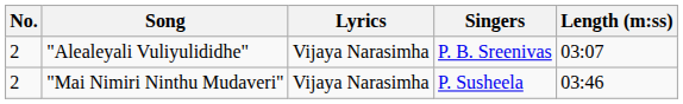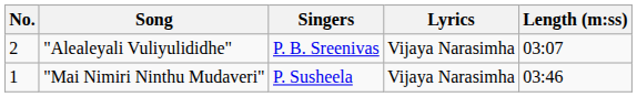columns swapped: Singers <-> Lyrics
"Mai Nimiri Ninthu Mudaveri" | No.: 2 -> 1
